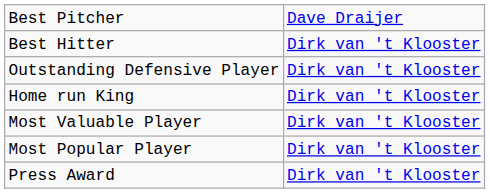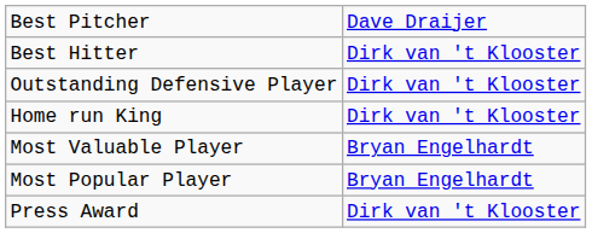Most Valuable Player | column 2: Dirk van 't Klooster -> Bryan Engelhardt
Most Popular Player | column 2: Dirk van 't Klooster -> Bryan Engelhardt
